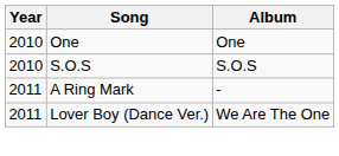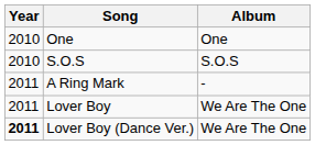+ row: 2011 | Lover Boy | We Are The One
Lover Boy (Dance Ver.) | Year: normal -> bold
